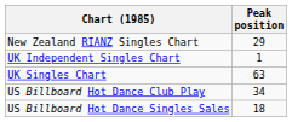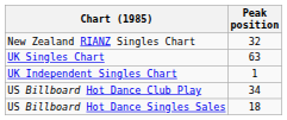New Zealand RIANZ Singles Chart | Peak position: 29 -> 32
rows swapped: UK Singles Chart <-> UK Independent Singles Chart
